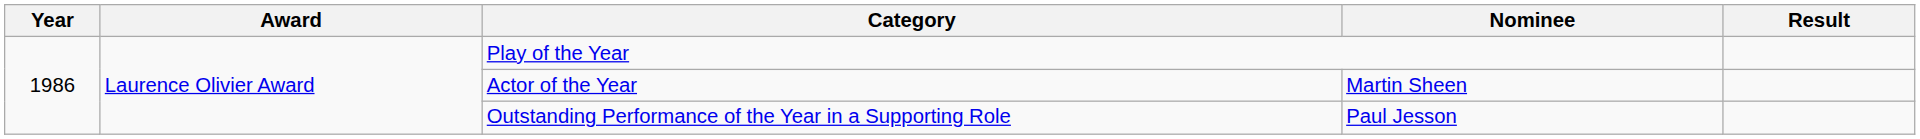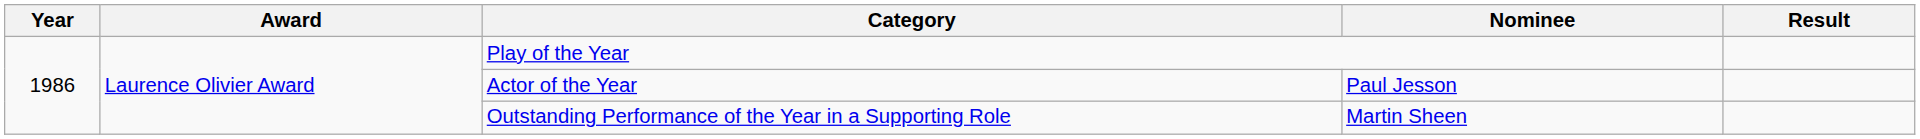Actor of the Year | Nominee: Martin Sheen -> Paul Jesson
Outstanding Performance of the Year in a Supporting Role | Nominee: Paul Jesson -> Martin Sheen
